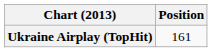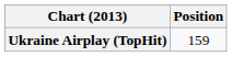Ukraine Airplay (TopHit) | Position: 161 -> 159
